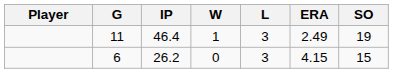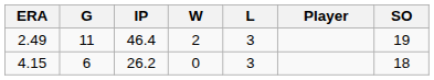columns swapped: Player <-> ERA
11 | W: 1 -> 2
6 | SO: 15 -> 18
